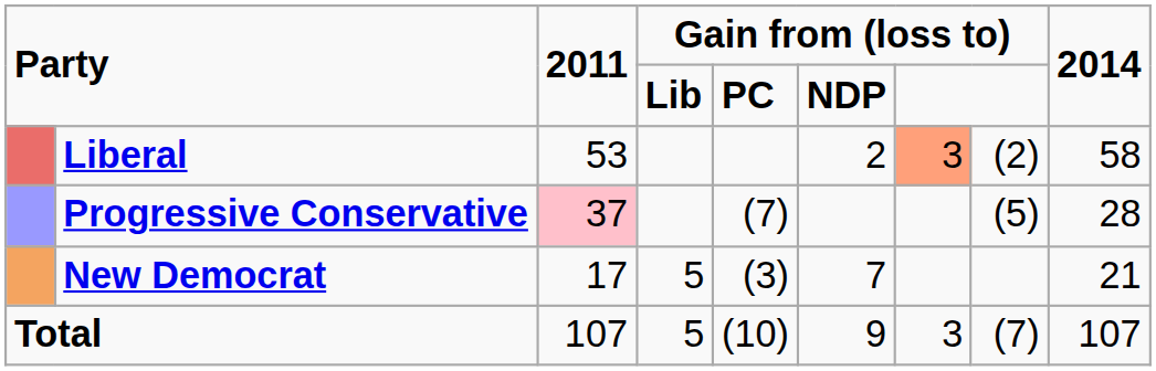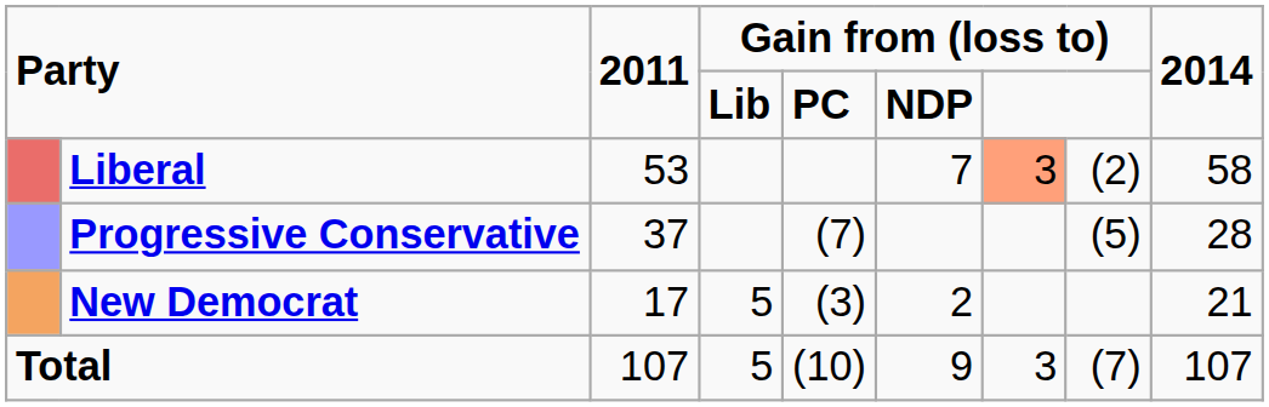Liberal | column 6: 2 -> 7
Progressive Conservative | 2011: pink background -> no background
New Democrat | column 6: 7 -> 2
